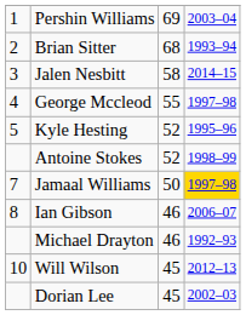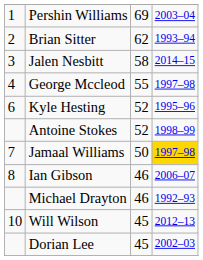Brian Sitter | column 3: 68 -> 62
Kyle Hesting | column 1: 5 -> 6
